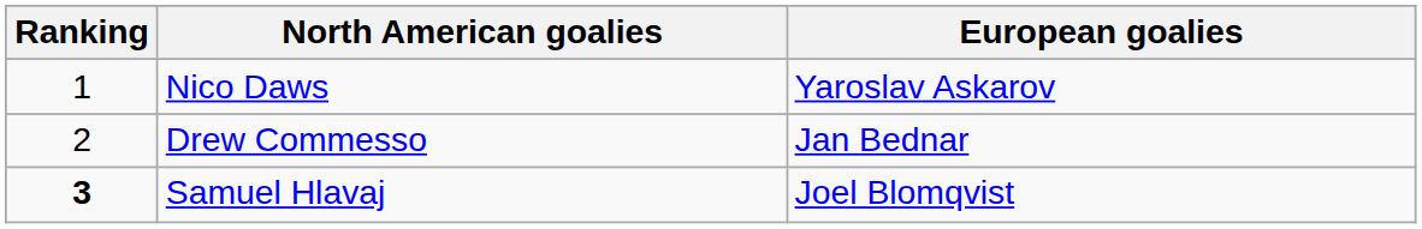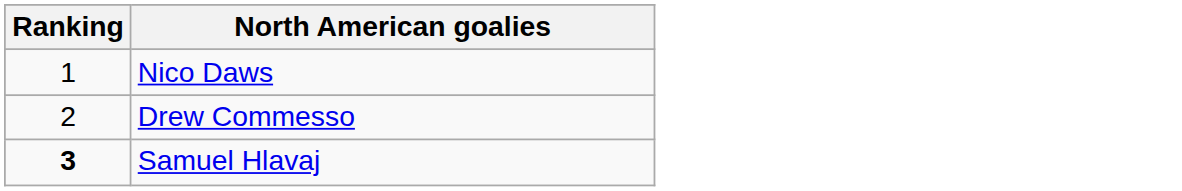- column: European goalies | Yaroslav Askarov | Jan Bednar | Joel Blomqvist
